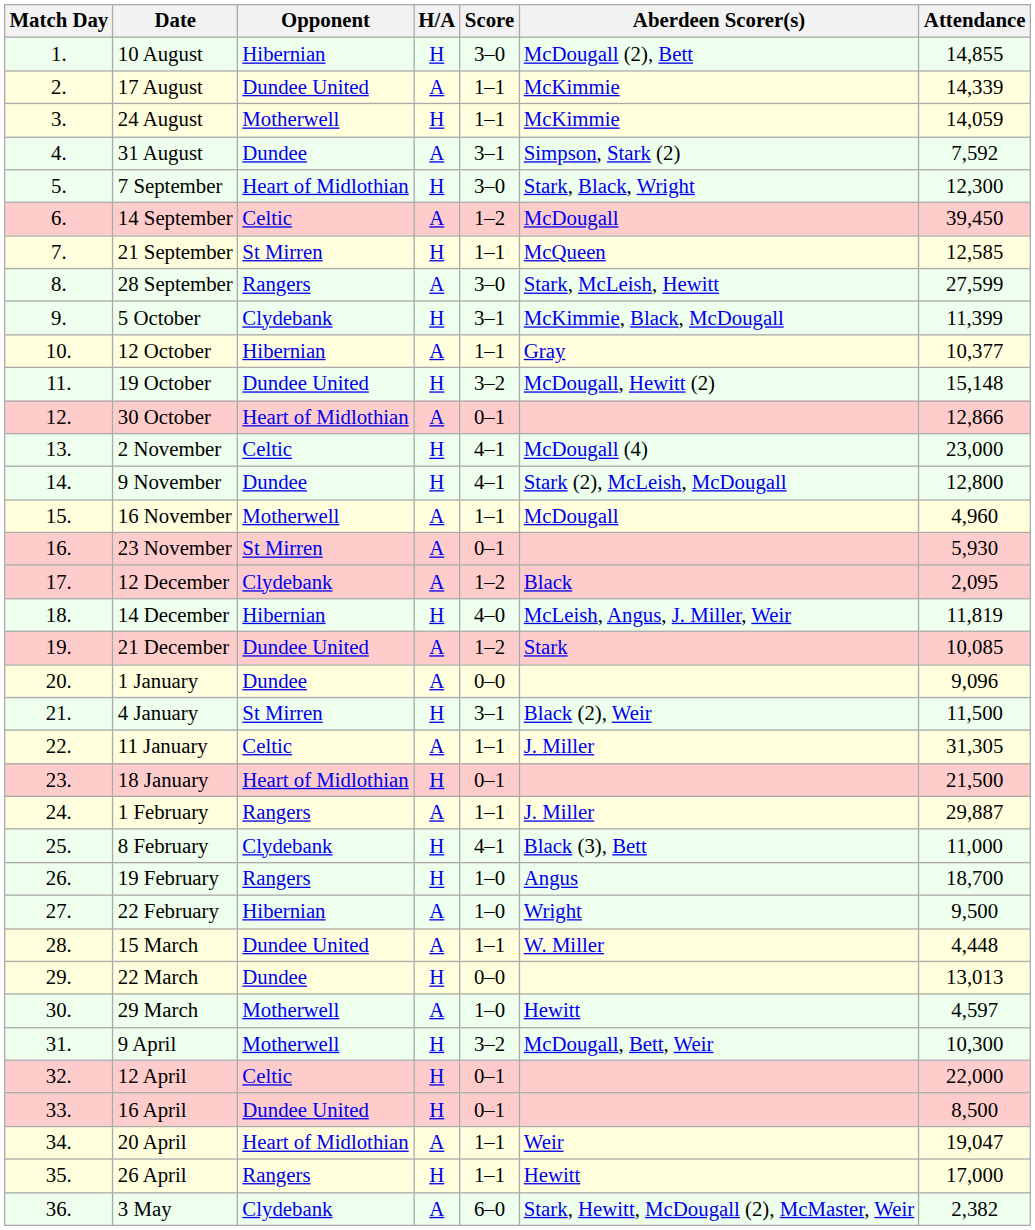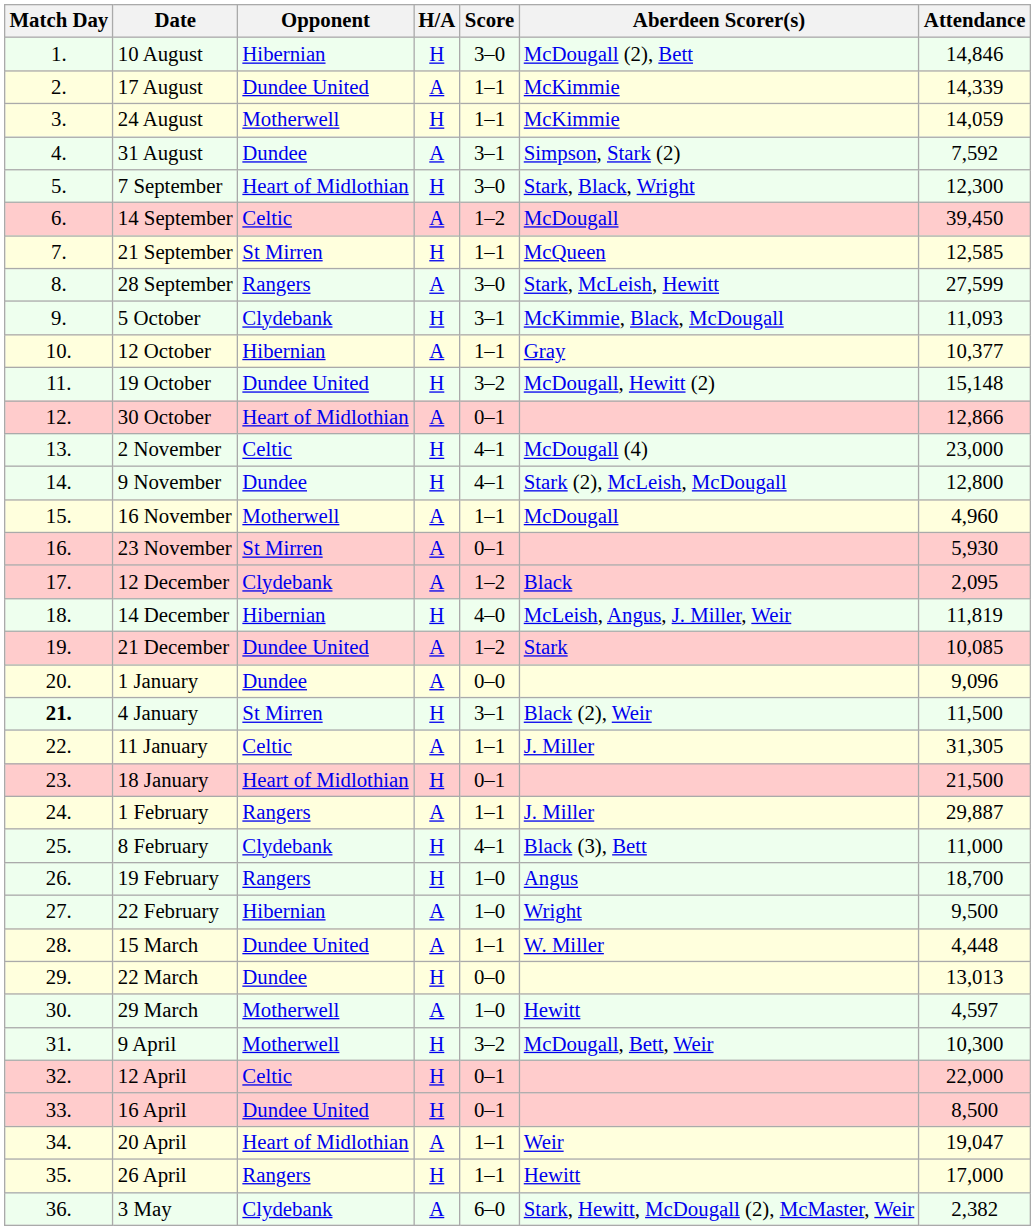10 August | Attendance: 14,855 -> 14,846
5 October | Attendance: 11,399 -> 11,093
4 January | Match Day: normal -> bold
